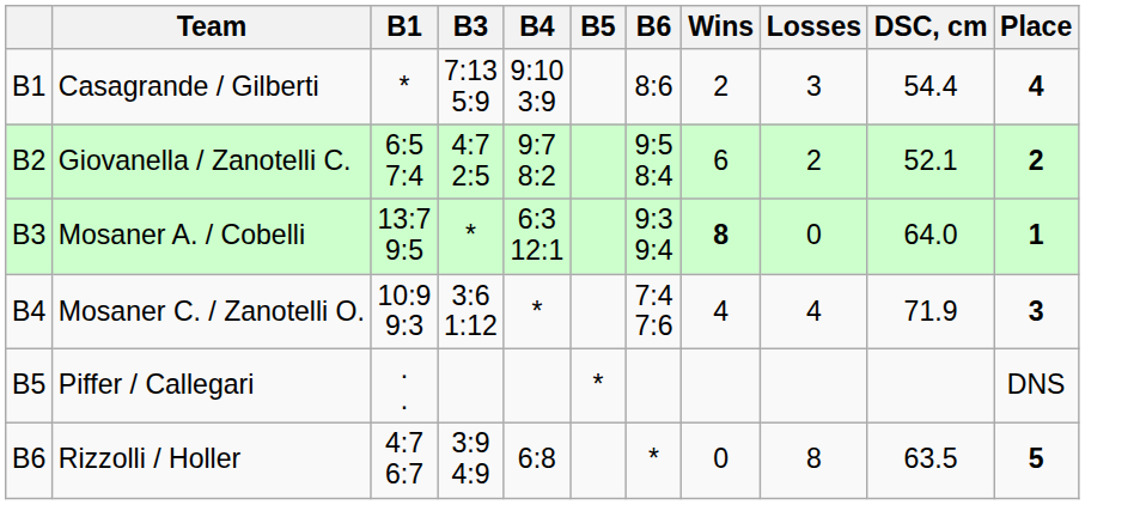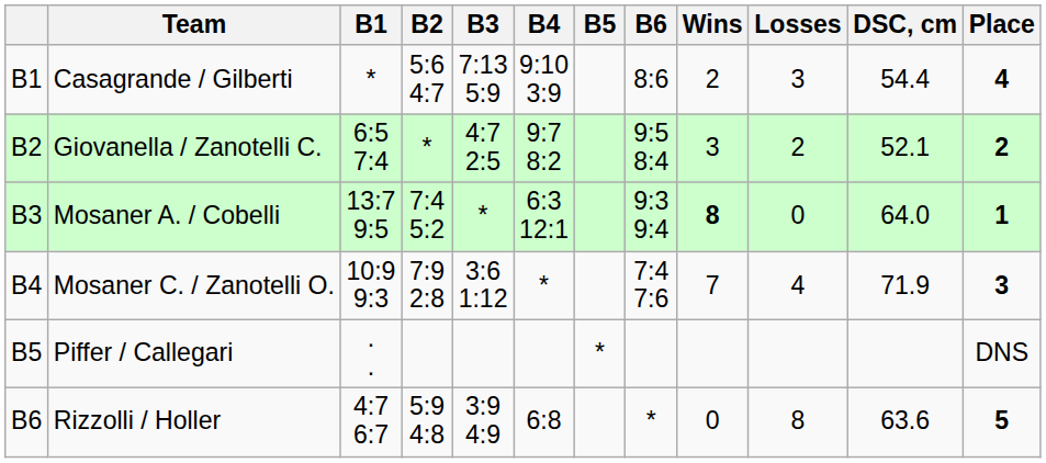+ column: B2 | 5:6 4:7 | * | 7:4 5:2 | 7:9 2:8 | 5:9 4:8
Giovanella / Zanotelli C. | Wins: 6 -> 3
Mosaner C. / Zanotelli O. | Wins: 4 -> 7
Rizzolli / Holler | DSC, cm: 63.5 -> 63.6
